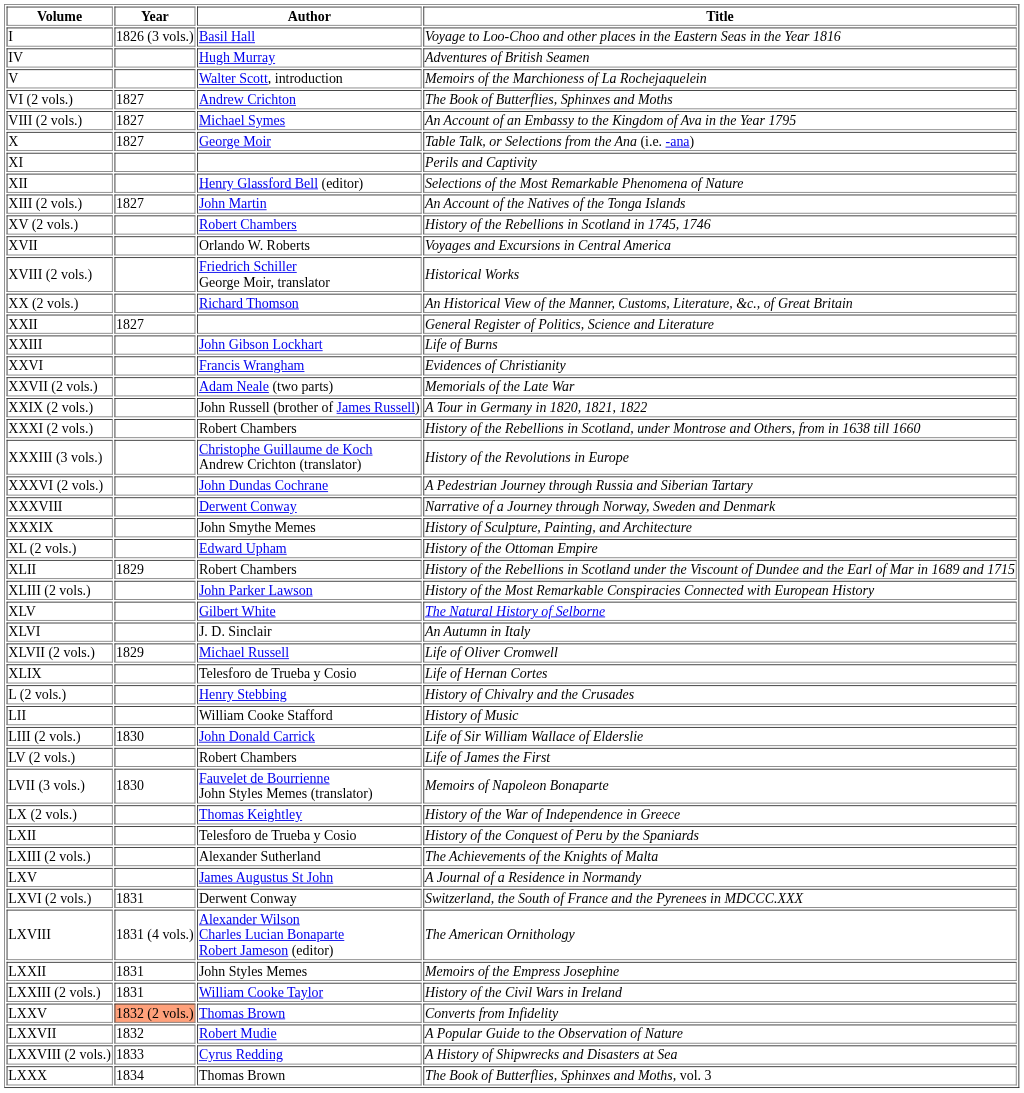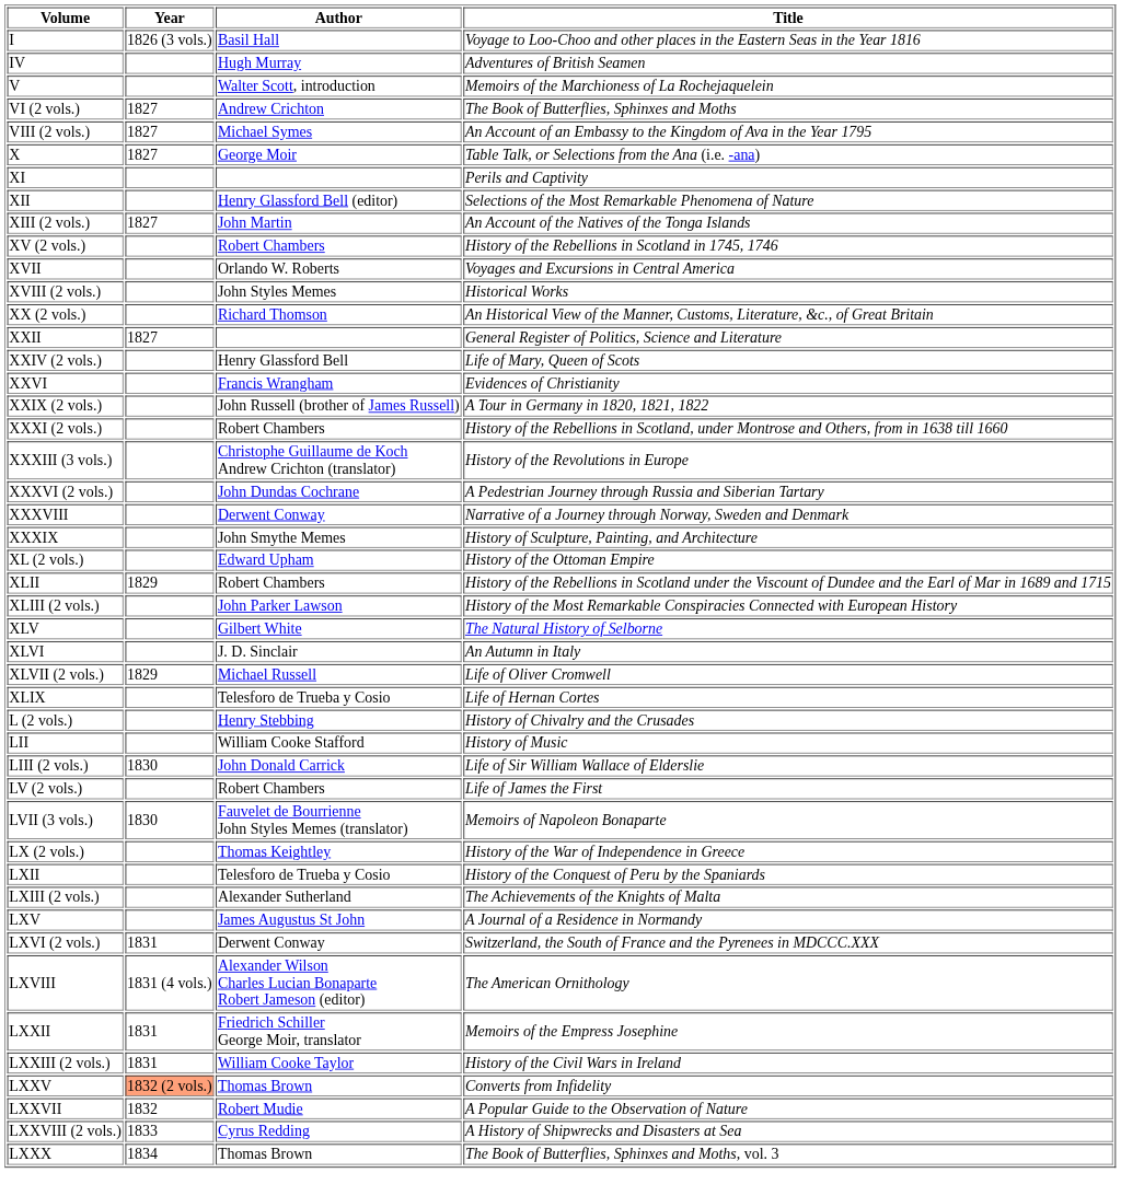XVIII (2 vols.) | Author: Friedrich Schiller George Moir, translator -> John Styles Memes
- row: XXIII | John Gibson Lockhart | Life of Burns
+ row: XXIV (2 vols.) | Henry Glassford Bell | Life of Mary, Queen of Scots
- row: XXVII (2 vols.) | Adam Neale (two parts) | Memorials of the Late War
LXXII | Author: John Styles Memes -> Friedrich Schiller George Moir, translator
